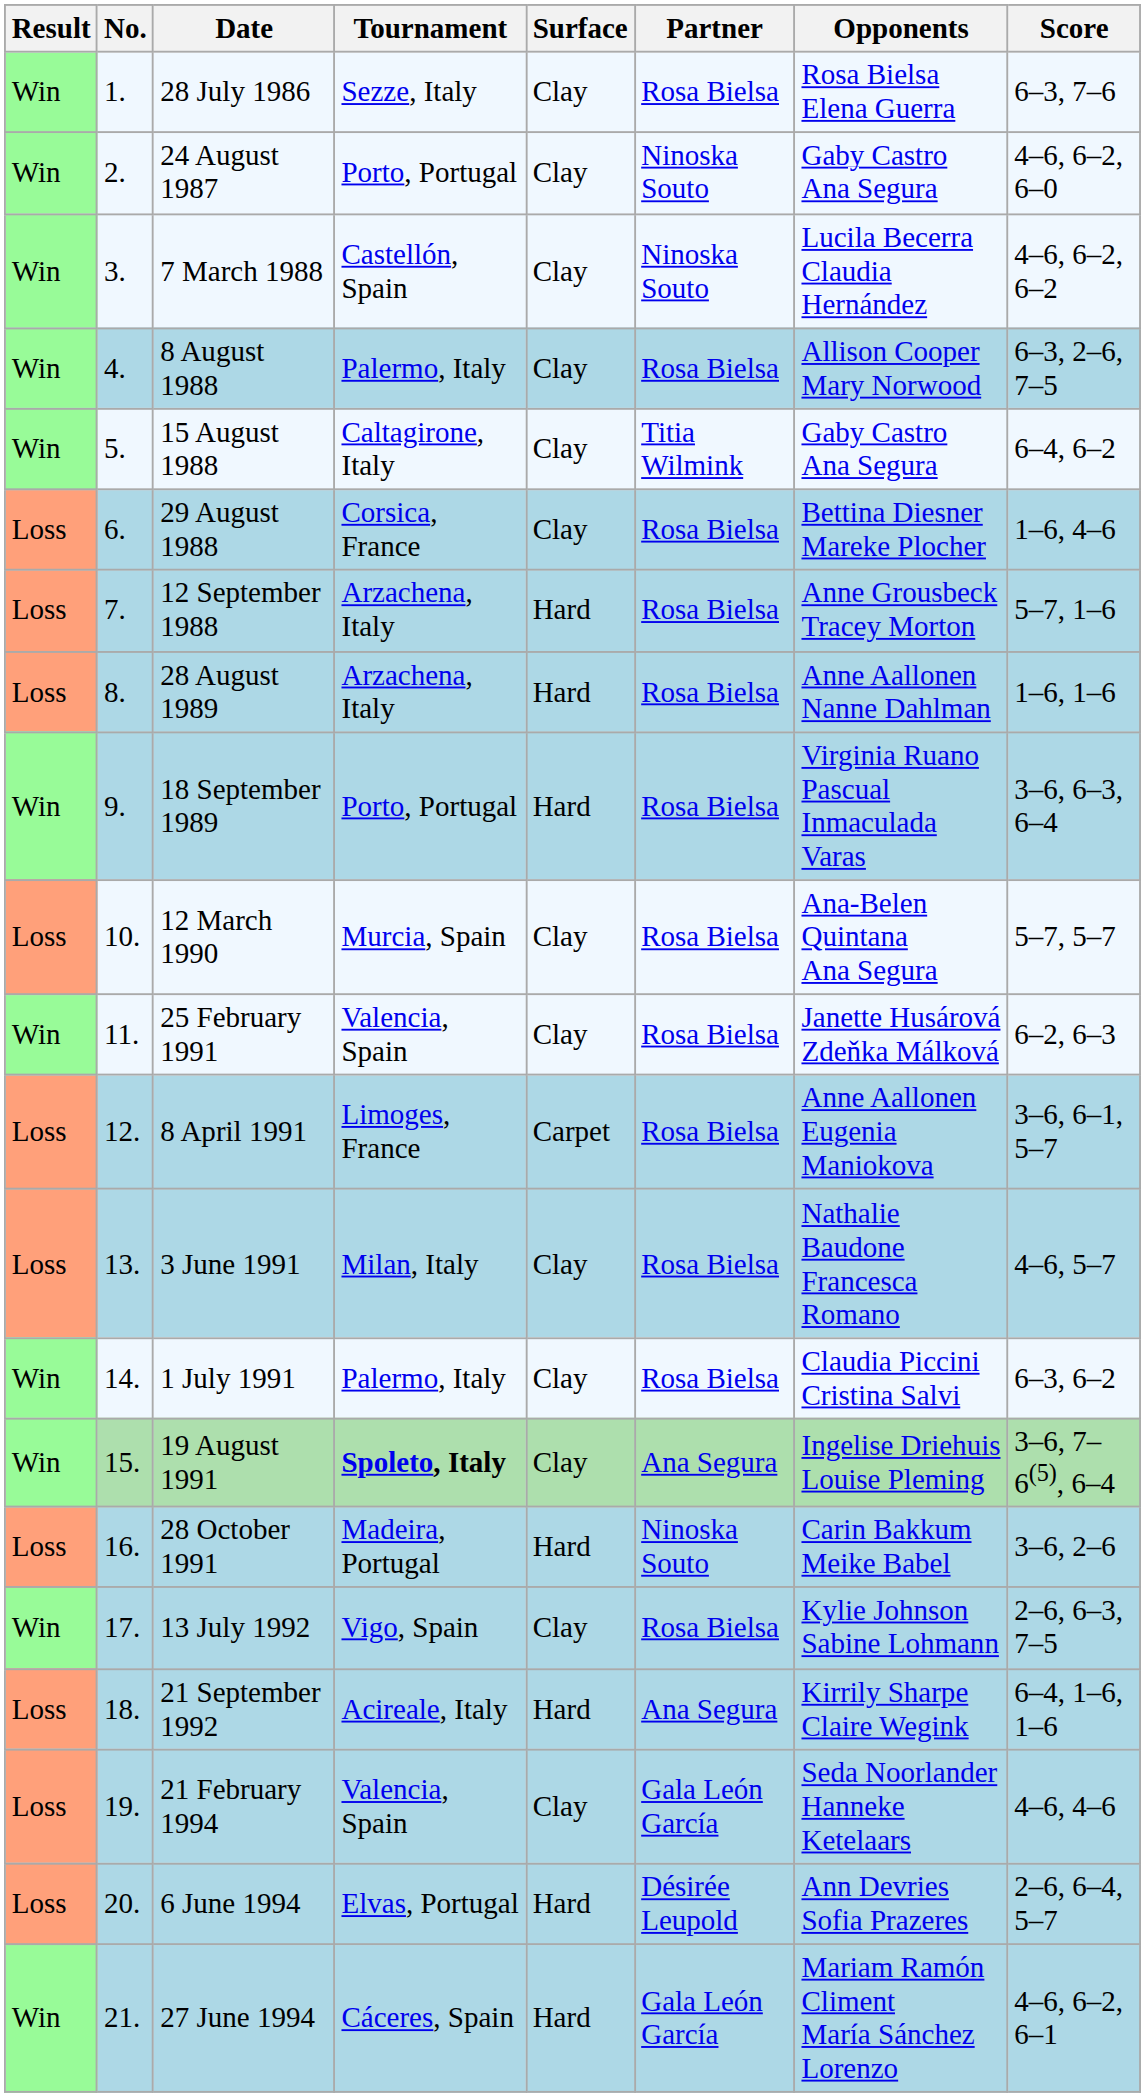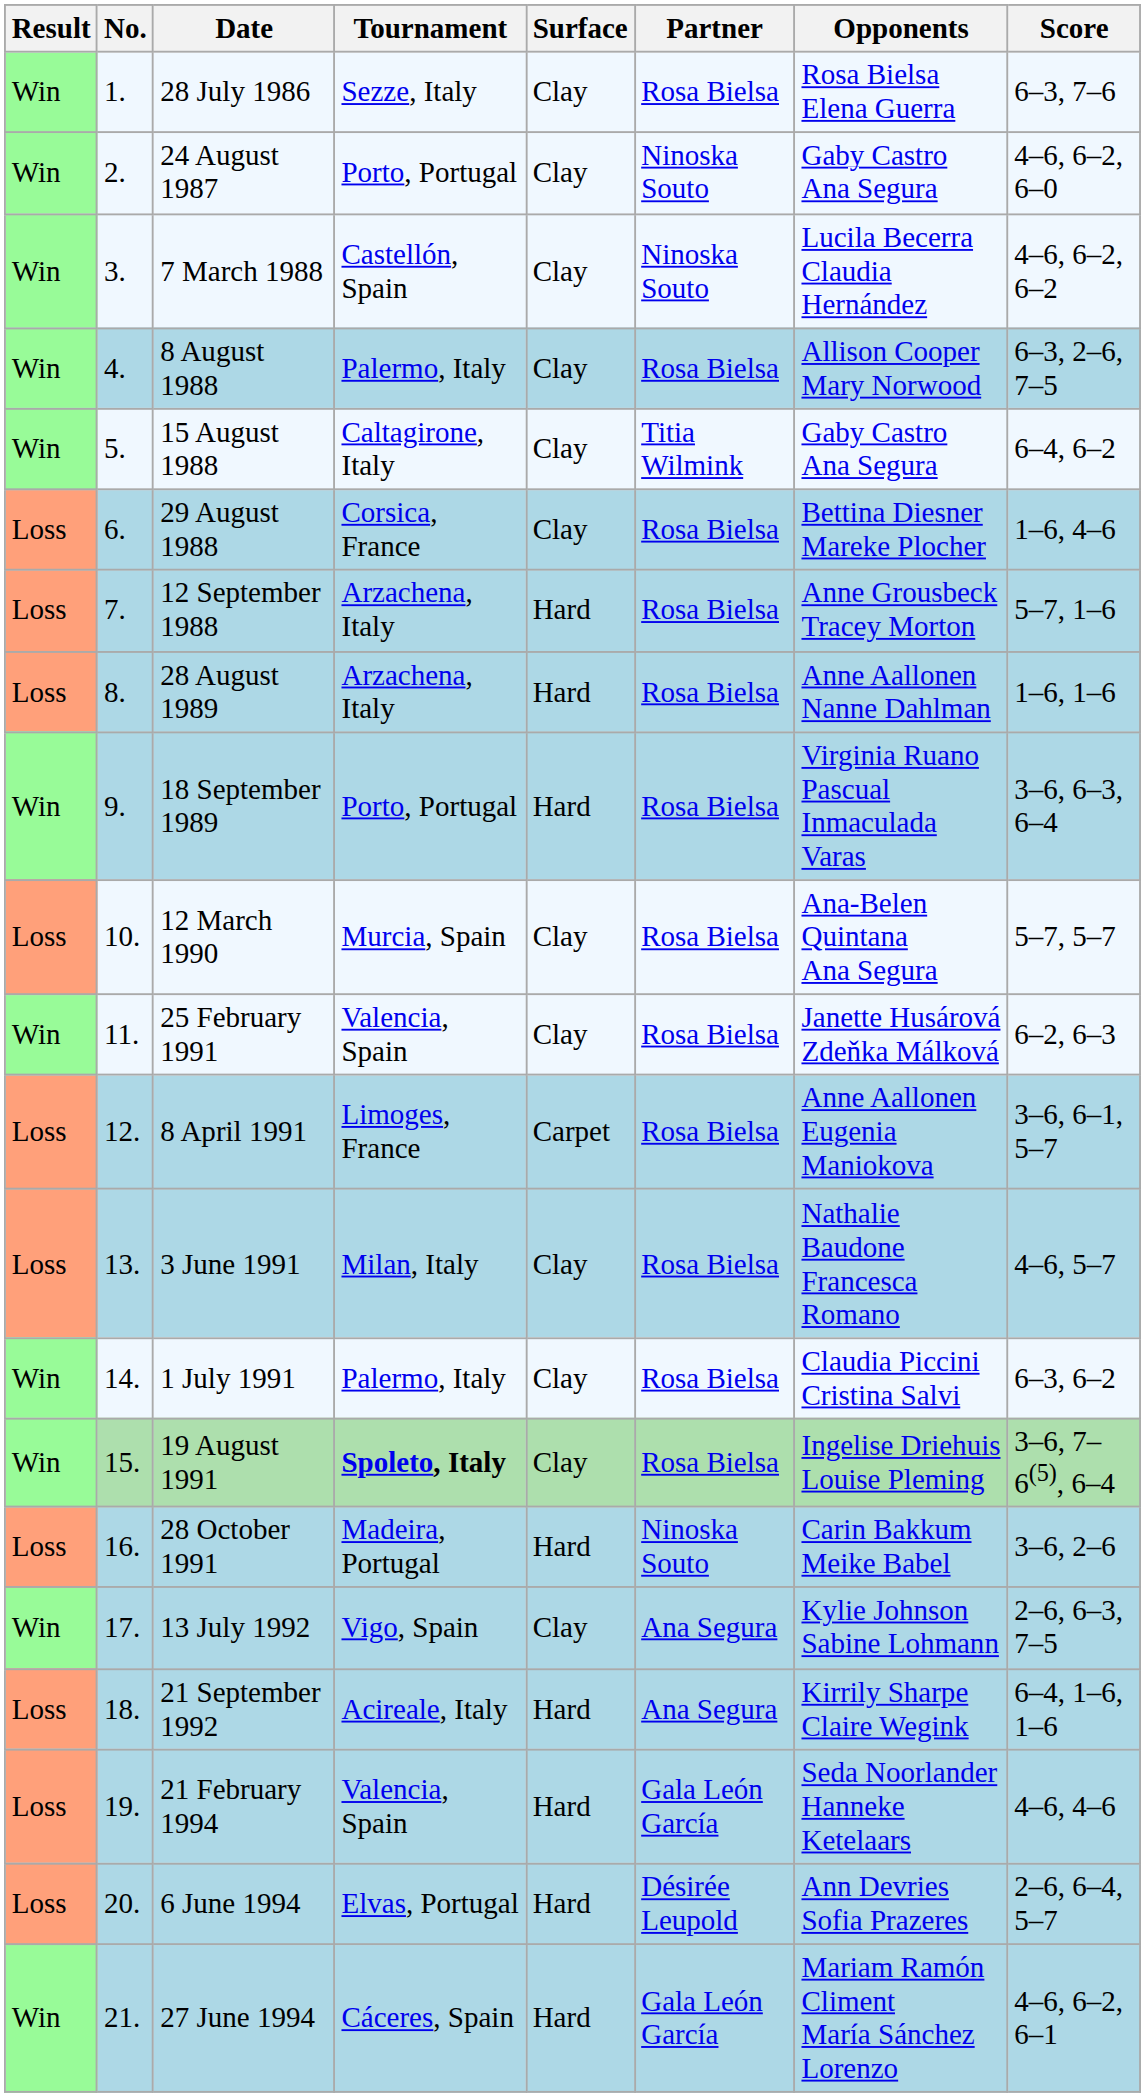19 August 1991 | Partner: Ana Segura -> Rosa Bielsa
13 July 1992 | Partner: Rosa Bielsa -> Ana Segura
21 February 1994 | Surface: Clay -> Hard
